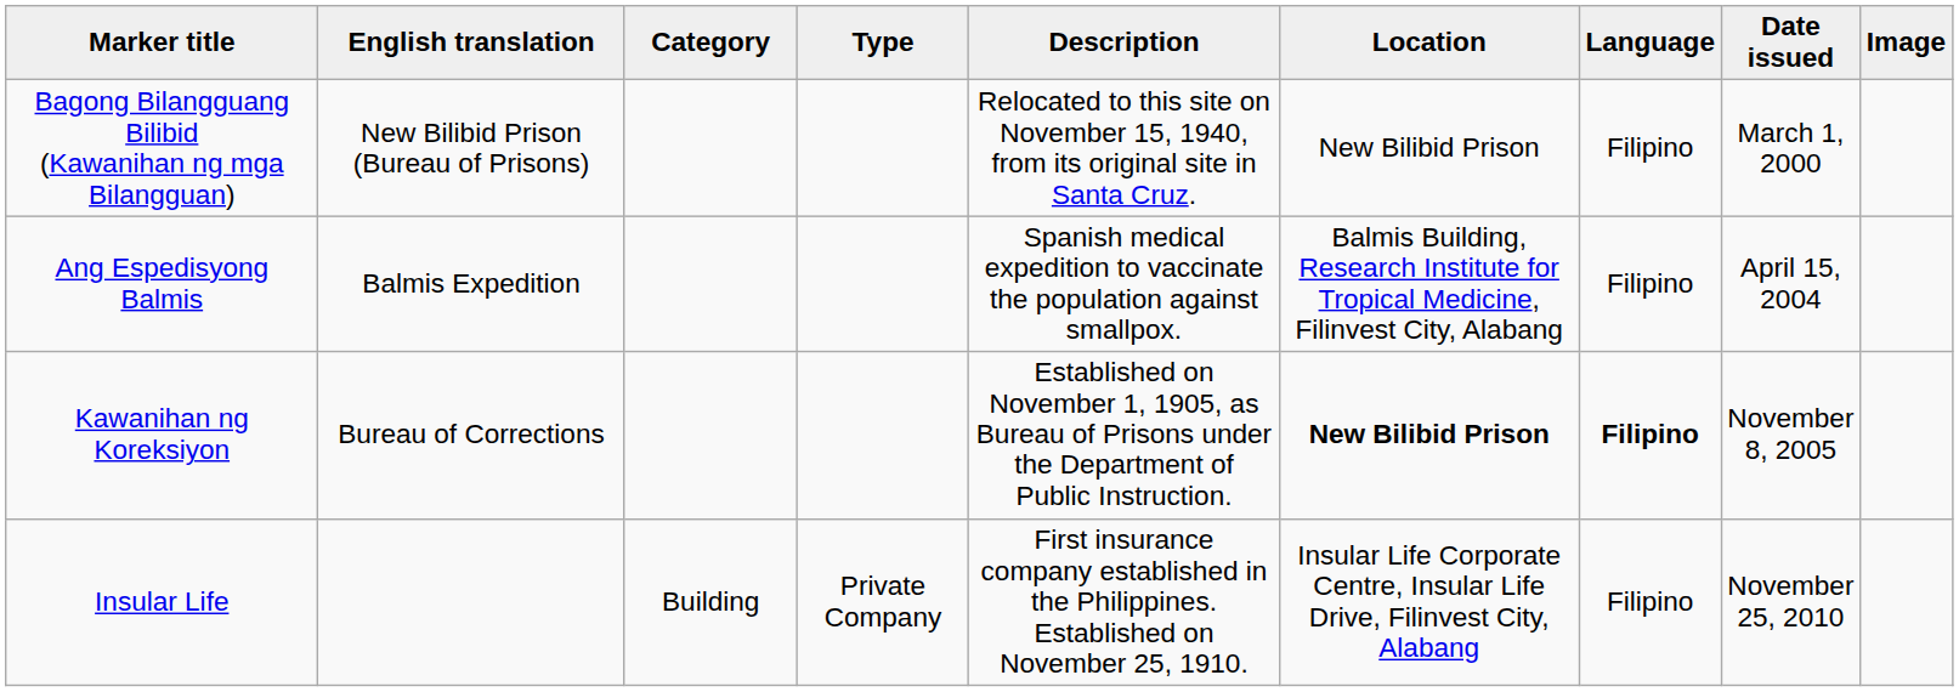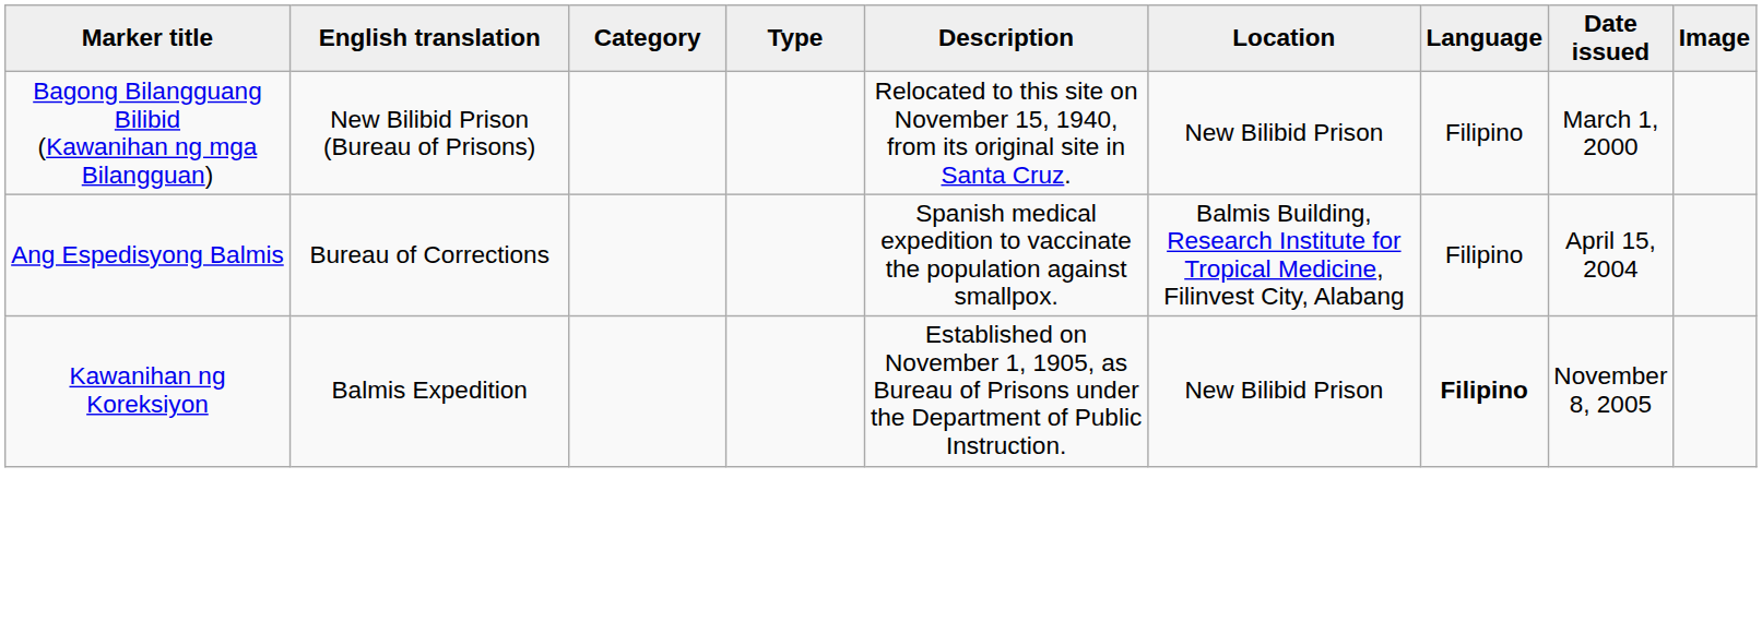Ang Espedisyong Balmis | English translation: Balmis Expedition -> Bureau of Corrections
Kawanihan ng Koreksiyon | English translation: Bureau of Corrections -> Balmis Expedition
Kawanihan ng Koreksiyon | Location: bold -> normal
- row: Insular Life | Building | Private Company | First insurance company established in the Philippines. Established on November 25, 1910. | Insular Life Corporate Centre, Insular Life Drive, Filinvest City, Alabang | Filipino | November 25, 2010
